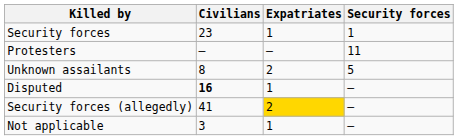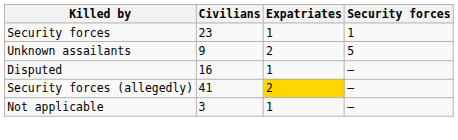- row: Protesters | – | – | 11
Unknown assailants | Civilians: 8 -> 9
Disputed | Civilians: bold -> normal
